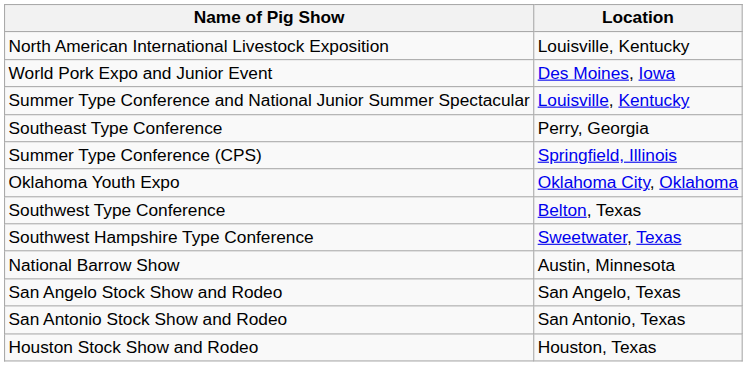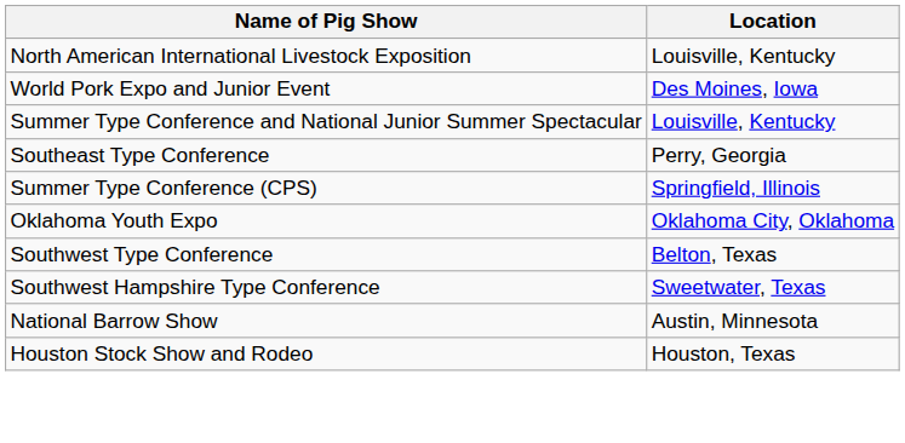- row: San Angelo Stock Show and Rodeo | San Angelo, Texas
- row: San Antonio Stock Show and Rodeo | San Antonio, Texas
